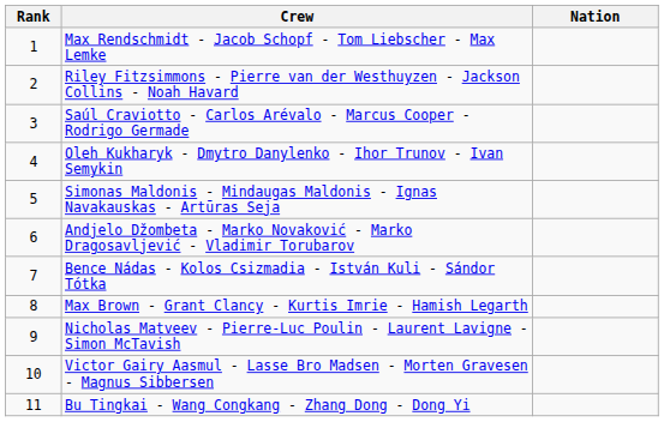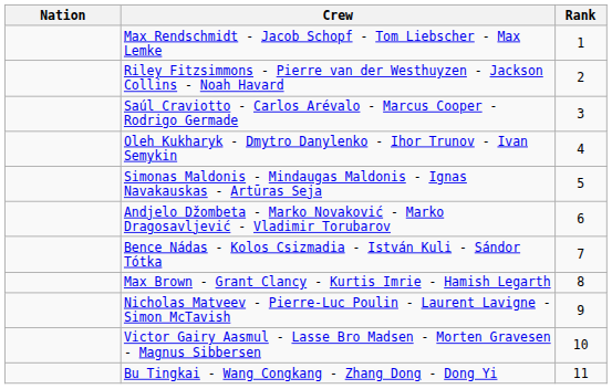columns swapped: Rank <-> Nation
